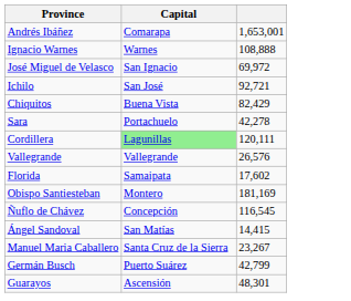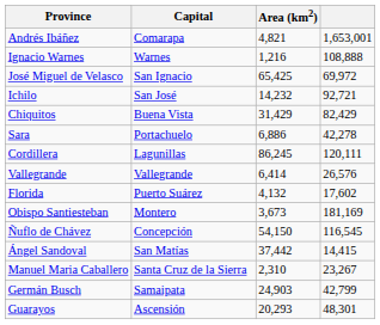+ column: Area (km2) | 4,821 | 1,216 | 65,425 | 14,232 | 31,429 | 6,886 | 86,245 | 6,414 | 4,132 | 3,673 | 54,150 | 37,442 | 2,310 | 24,903 | 20,293
Cordillera | Capital: lightgreen background -> no background
Florida | Capital: Samaipata -> Puerto Suárez
Germán Busch | Capital: Puerto Suárez -> Samaipata
